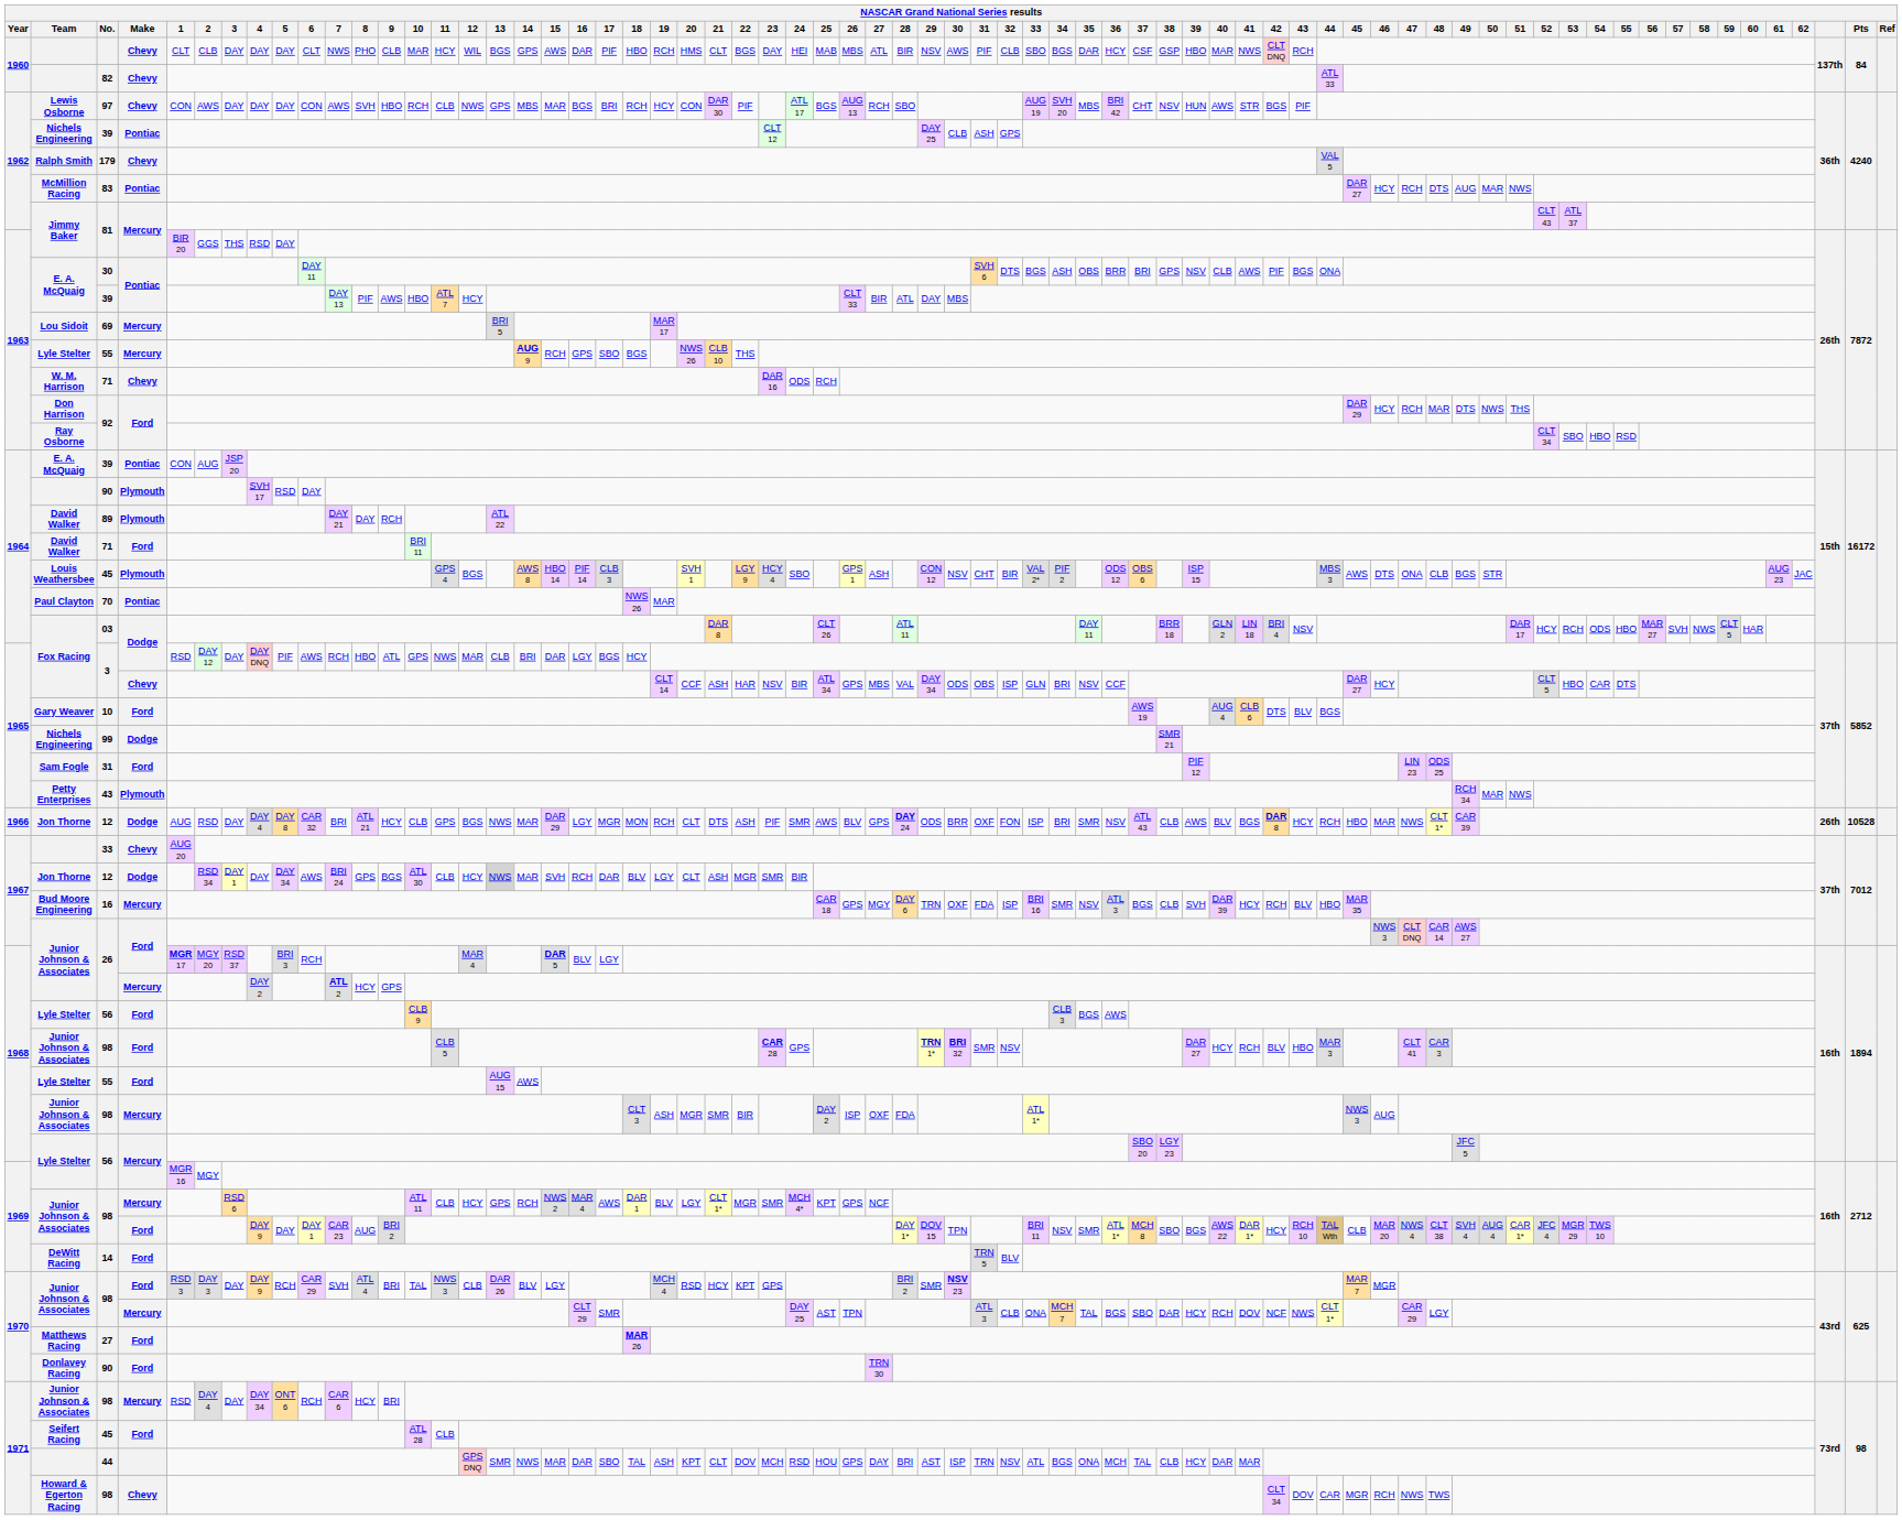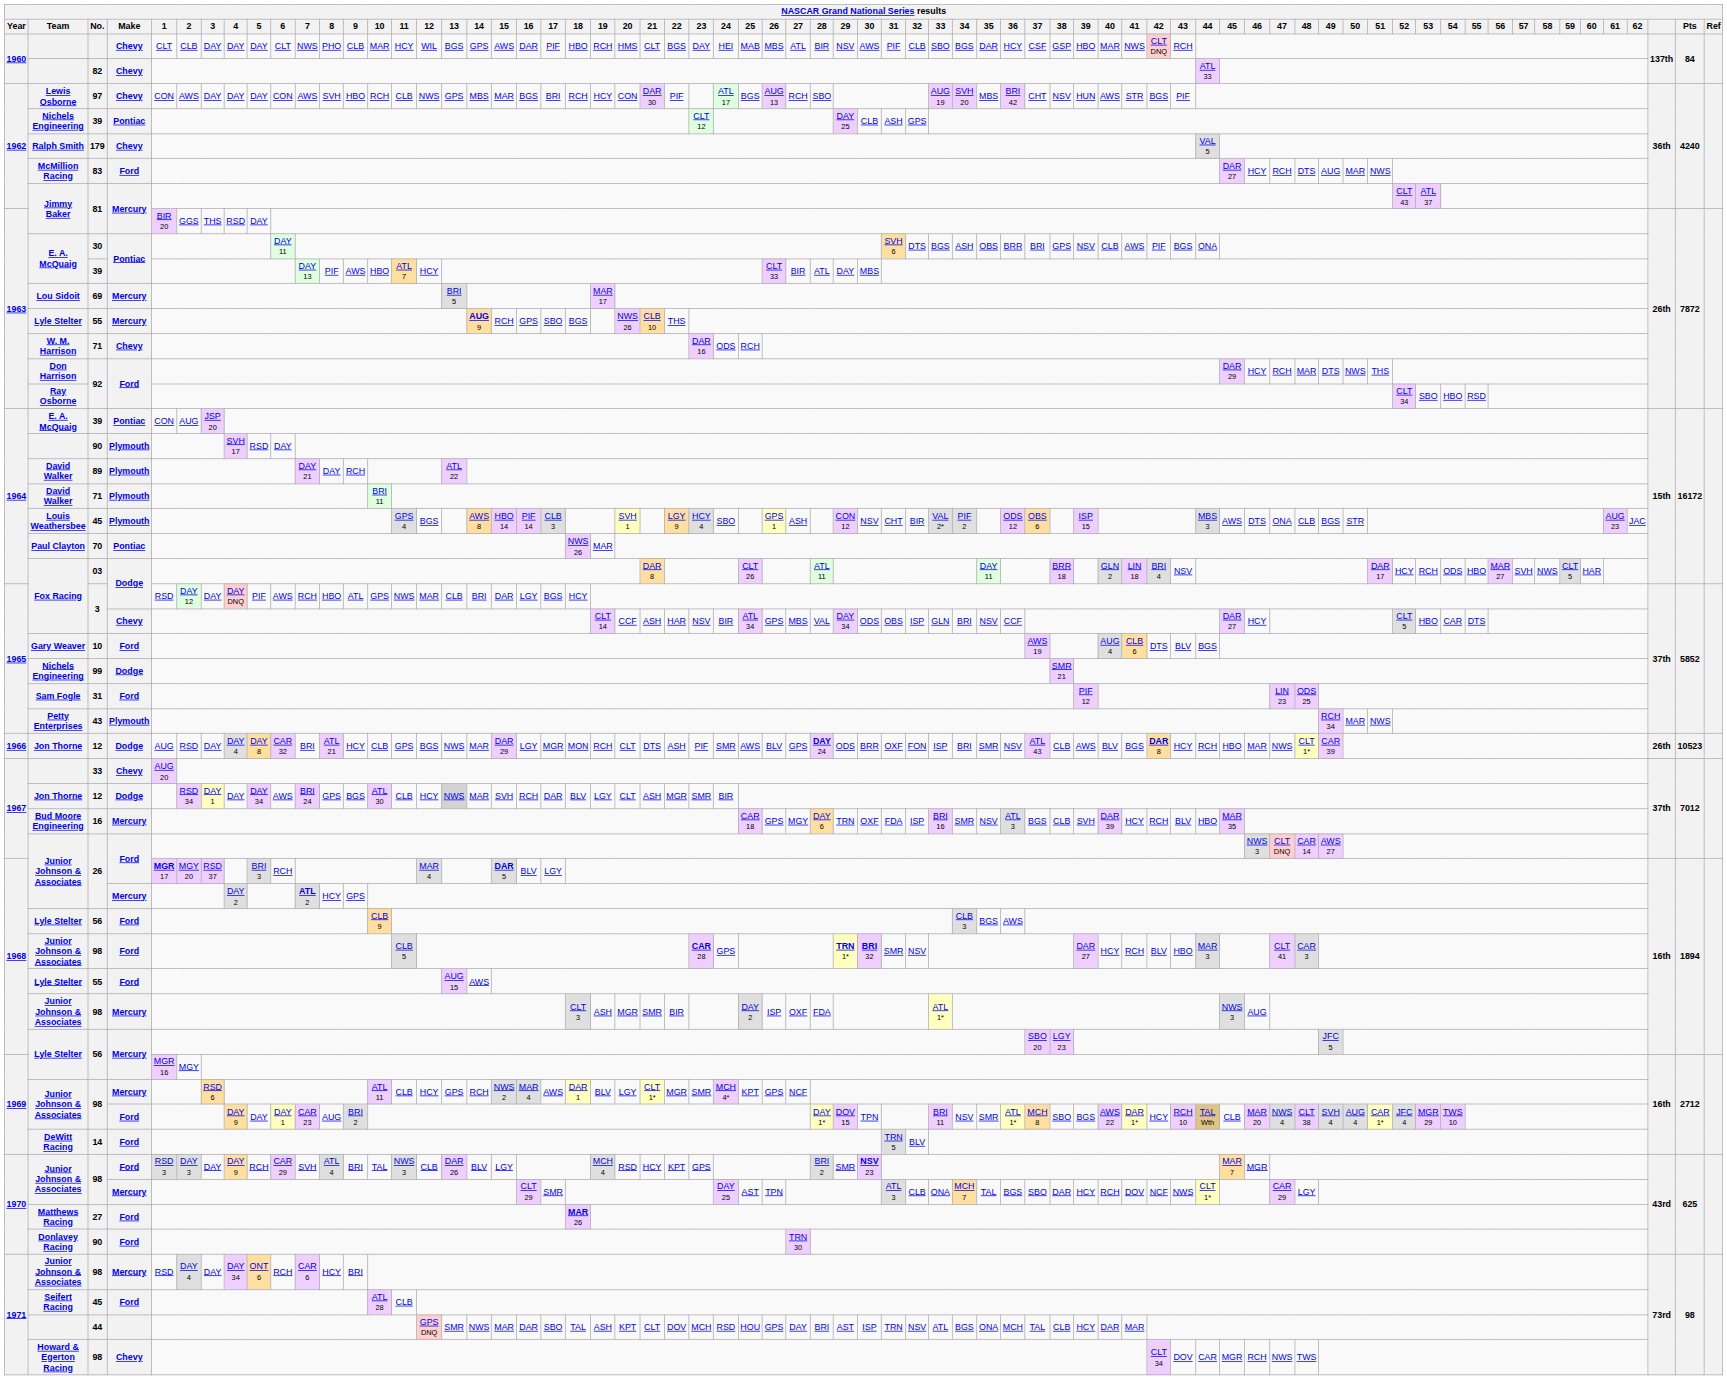83 | NASCAR Grand National Series results / Make: Pontiac -> Ford
1964 / 71 | NASCAR Grand National Series results / Make: Ford -> Plymouth
1966 / 12 | NASCAR Grand National Series results / Pts: 10528 -> 10523
